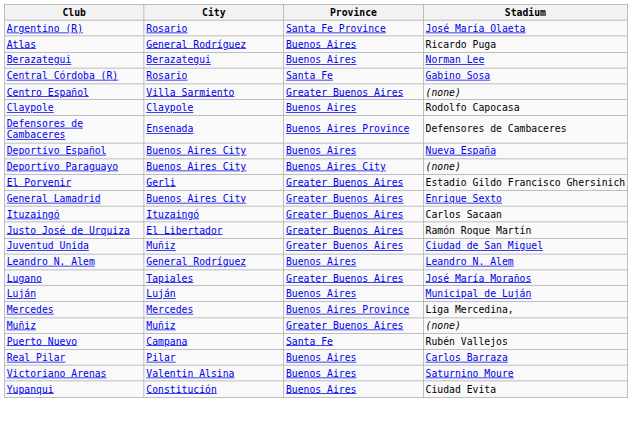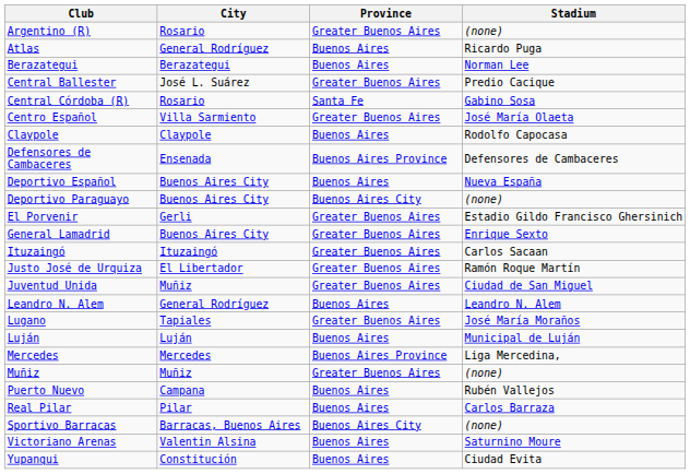Argentino (R) | Province: Santa Fe Province -> Greater Buenos Aires
Argentino (R) | Stadium: José María Olaeta -> (none)
+ row: Central Ballester | José L. Suárez | Greater Buenos Aires | Predio Cacique
Centro Español | Stadium: (none) -> José María Olaeta
Puerto Nuevo | Province: Santa Fe -> Buenos Aires
+ row: Sportivo Barracas | Barracas, Buenos Aires | Buenos Aires City | (none)
